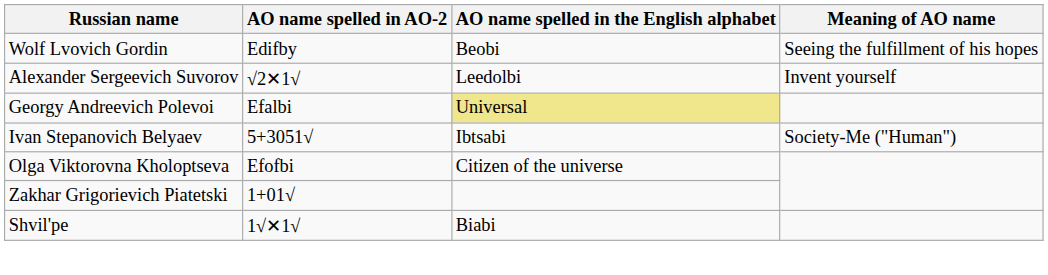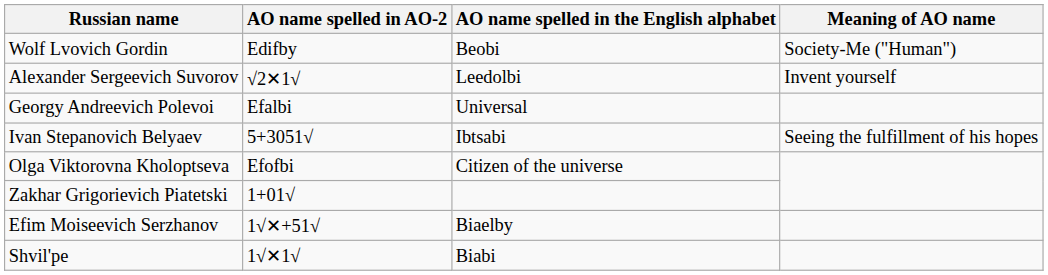Wolf Lvovich Gordin | Meaning of AO name: Seeing the fulfillment of his hopes -> Society-Me ("Human")
Georgy Andreevich Polevoi | AO name spelled in the English alphabet: khaki background -> no background
Ivan Stepanovich Belyaev | Meaning of AO name: Society-Me ("Human") -> Seeing the fulfillment of his hopes
+ row: Efim Moiseevich Serzhanov | 1√✕+51√ | Biaelby
